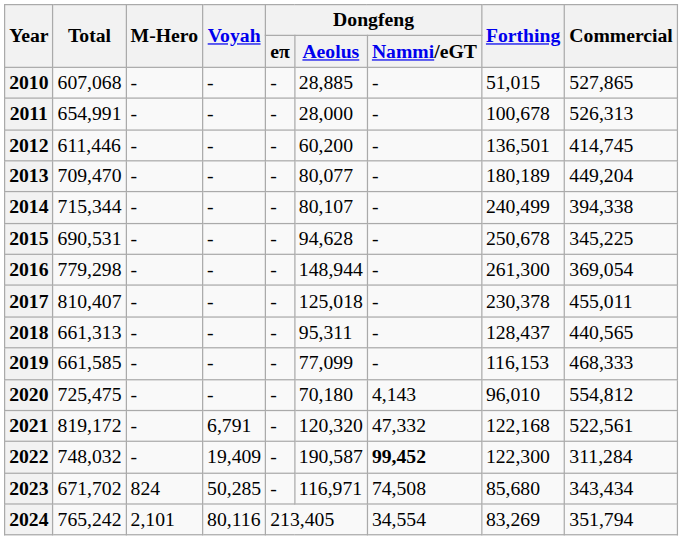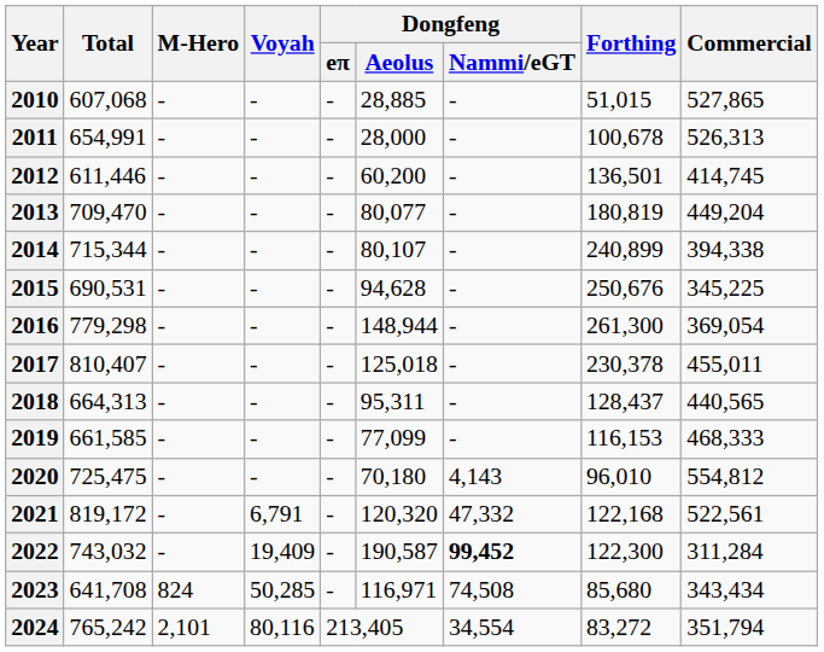2013 | Forthing: 180,189 -> 180,819
2014 | Forthing: 240,499 -> 240,899
2015 | Forthing: 250,678 -> 250,676
2018 | Total: 661,313 -> 664,313
2022 | Total: 748,032 -> 743,032
2023 | Total: 671,702 -> 641,708
2024 | Forthing: 83,269 -> 83,272
